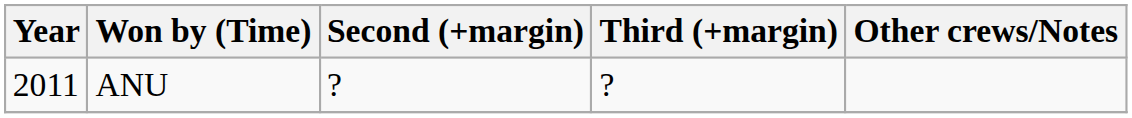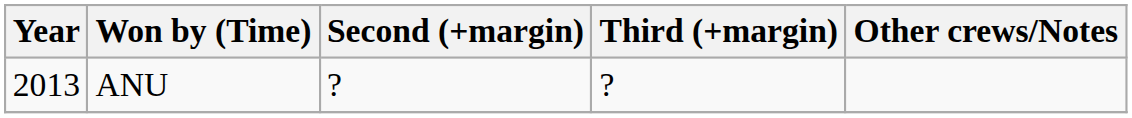ANU | Year: 2011 -> 2013
